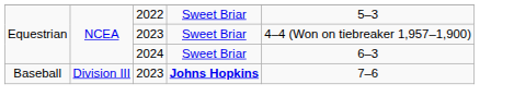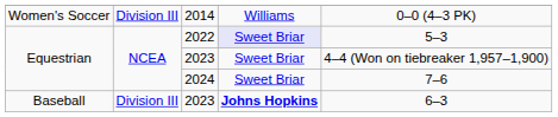+ row: Women's Soccer | Division III | 2014 | Williams | 0–0 (4–3 PK)
2022 | column 4: no background -> lavender background
2024 | column 5: 6–3 -> 7–6
Baseball / 2023 | column 5: 7–6 -> 6–3
